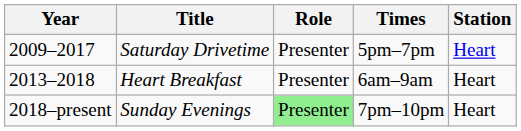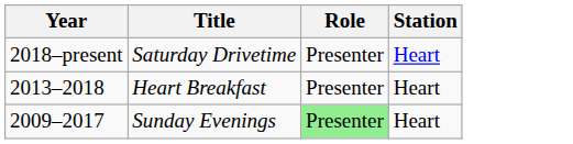- column: Times | 5pm–7pm | 6am–9am | 7pm–10pm
Saturday Drivetime | Year: 2009–2017 -> 2018–present
Sunday Evenings | Year: 2018–present -> 2009–2017
